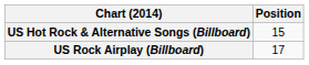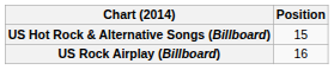US Rock Airplay (Billboard) | Position: 17 -> 16
